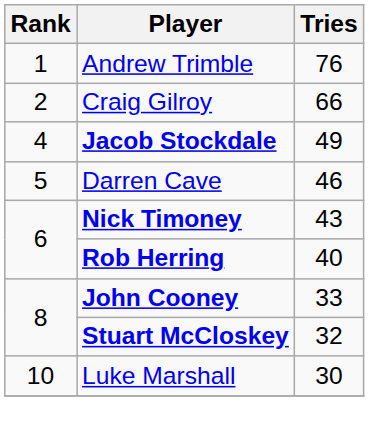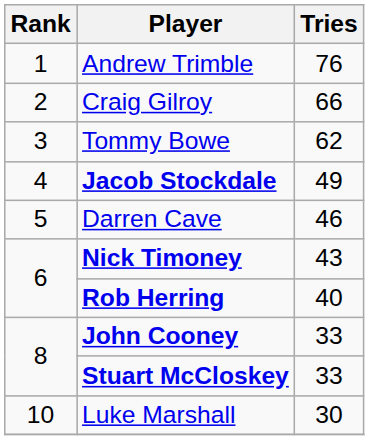+ row: 3 | Tommy Bowe | 62
Stuart McCloskey | Tries: 32 -> 33
